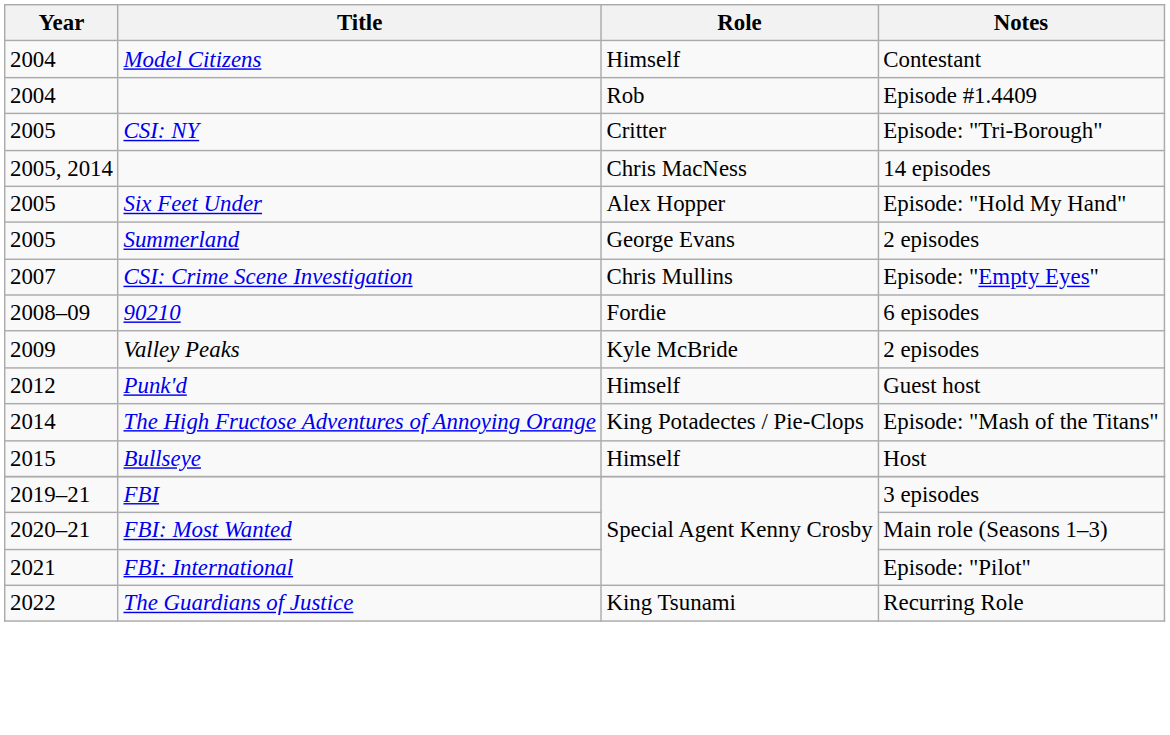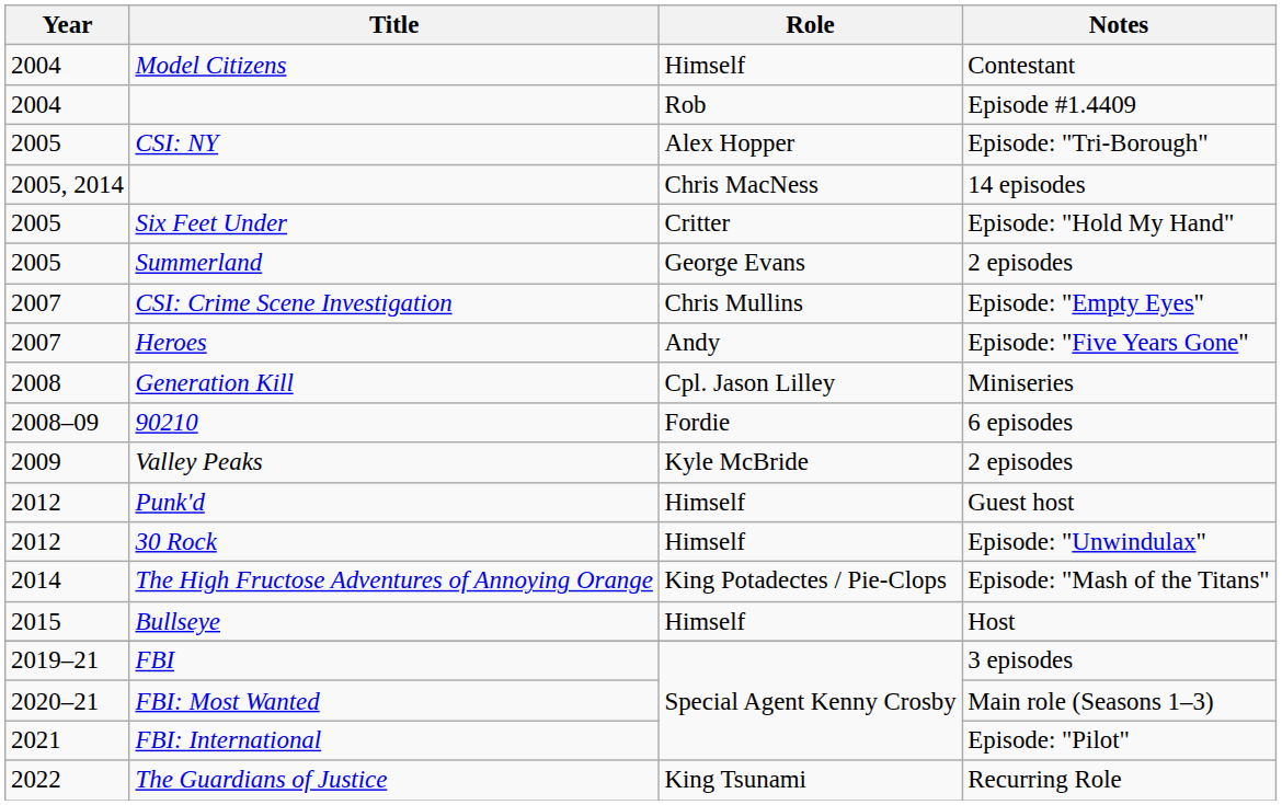CSI: NY | Role: Critter -> Alex Hopper
Six Feet Under | Role: Alex Hopper -> Critter
+ row: 2007 | Heroes | Andy | Episode: "Five Years Gone"
+ row: 2008 | Generation Kill | Cpl. Jason Lilley | Miniseries
+ row: 2012 | 30 Rock | Himself | Episode: "Unwindulax"
